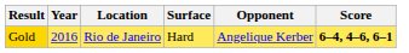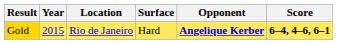Gold | Year: 2016 -> 2015
Gold | Opponent: normal -> bold
